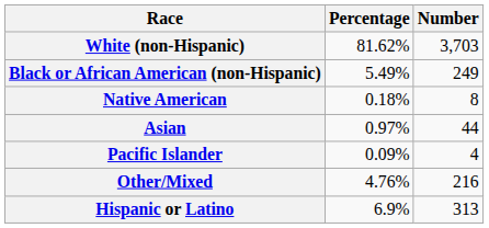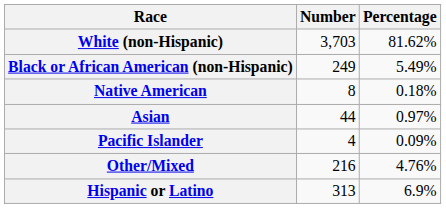columns swapped: Number <-> Percentage
